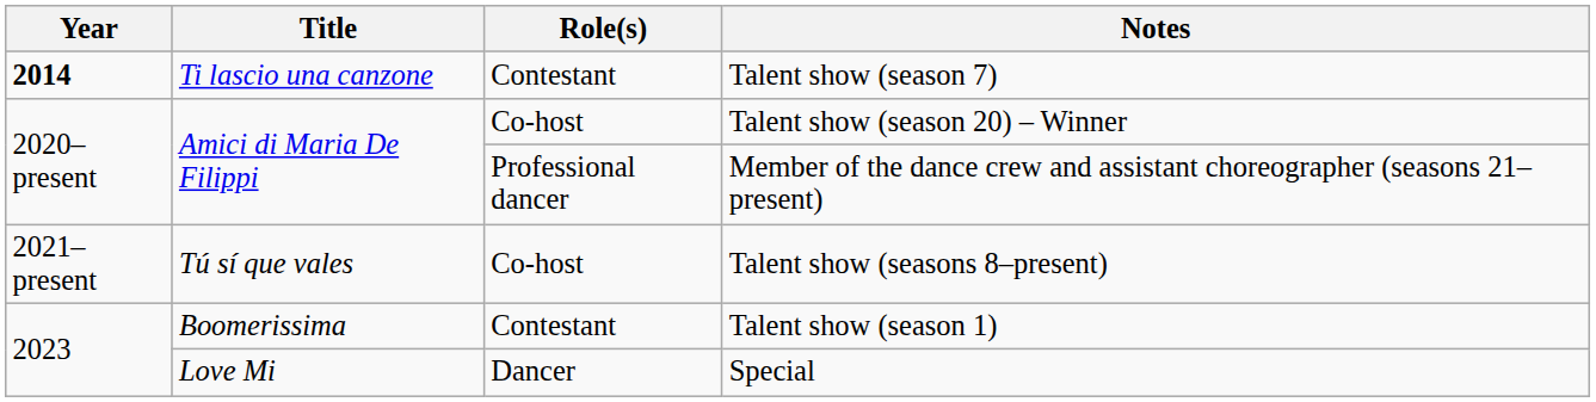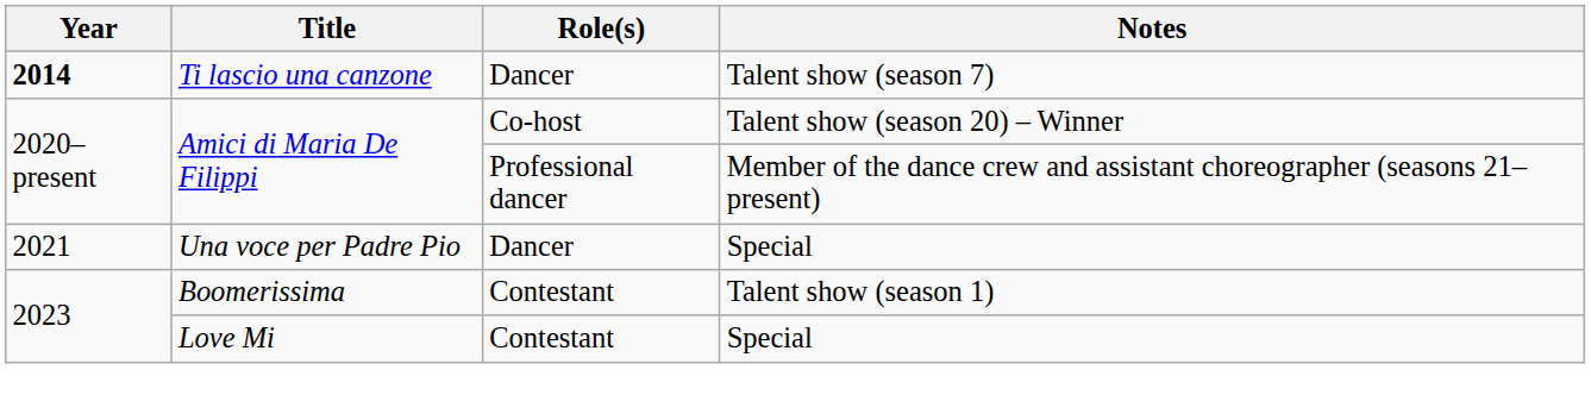Ti lascio una canzone | Role(s): Contestant -> Dancer
+ row: 2021 | Una voce per Padre Pio | Dancer | Special
- row: 2021–present | Tú sí que vales | Co-host | Talent show (seasons 8–present)
Love Mi | Role(s): Dancer -> Contestant
